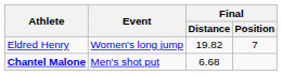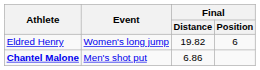Eldred Henry | Final / Position: 7 -> 6
Chantel Malone | Final / Distance: 6.68 -> 6.86
